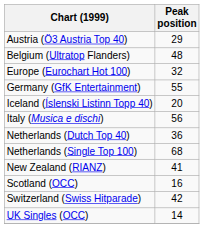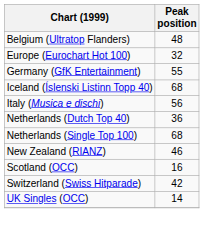- row: Austria (Ö3 Austria Top 40) | 29
Iceland (Íslenski Listinn Topp 40) | Peak position: 20 -> 68
New Zealand (RIANZ) | Peak position: 41 -> 46
